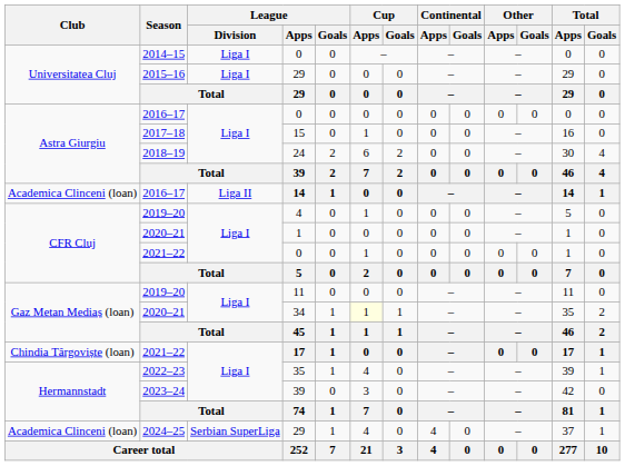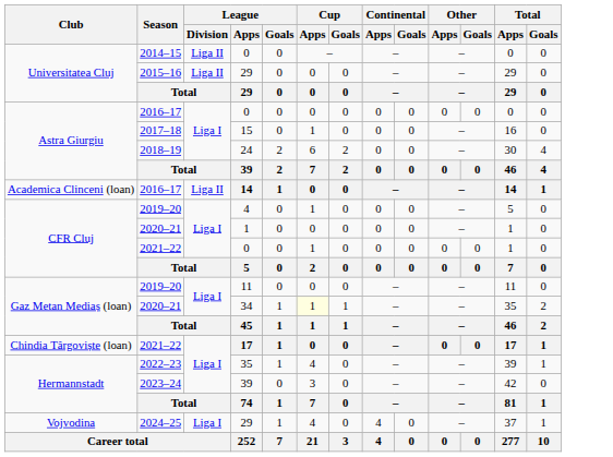2014–15 / 0 | League / Division: Liga I -> Liga II
2015–16 / 29 | League / Division: Liga I -> Liga II
2024–25 / 29 | Club: Academica Clinceni (loan) -> Vojvodina
2024–25 / 29 | League / Division: Serbian SuperLiga -> Liga I
